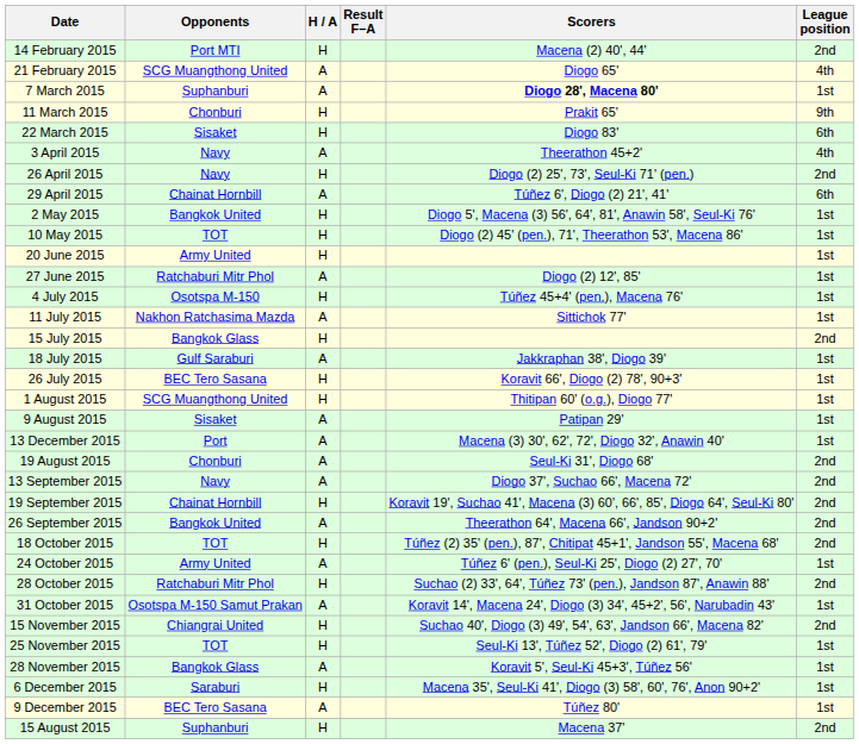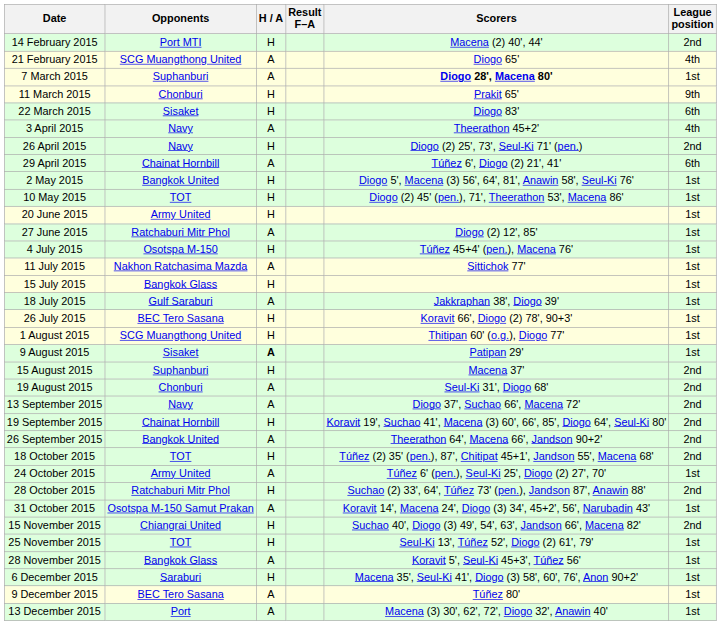15 July 2015 | League position: 2nd -> 1st
9 August 2015 | H / A: normal -> bold
rows swapped: 15 August 2015 <-> 13 December 2015
